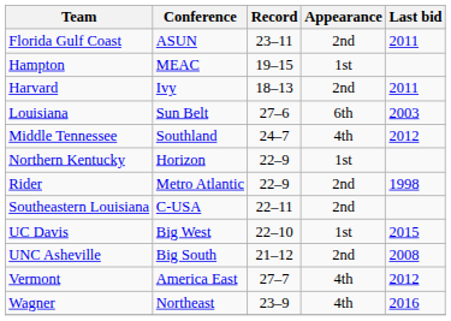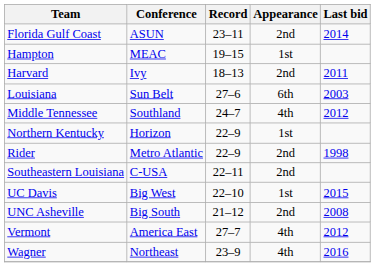Florida Gulf Coast | Last bid: 2011 -> 2014
